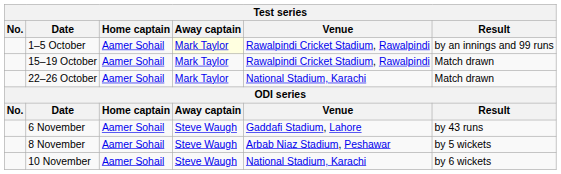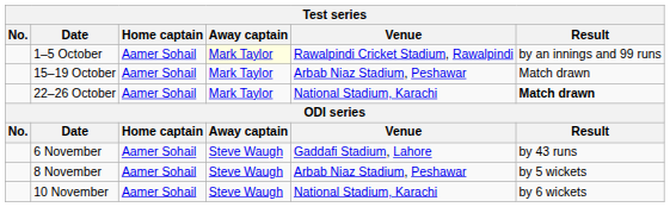15–19 October | Venue: Rawalpindi Cricket Stadium, Rawalpindi -> Arbab Niaz Stadium, Peshawar
22–26 October | Result: normal -> bold
